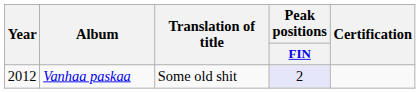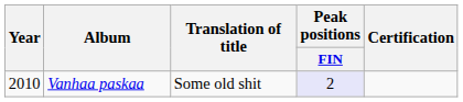Vanhaa paskaa | Year: 2012 -> 2010
